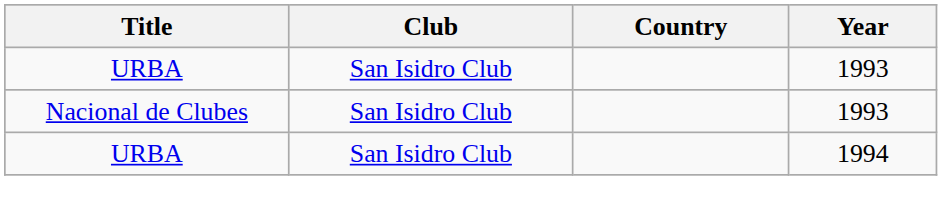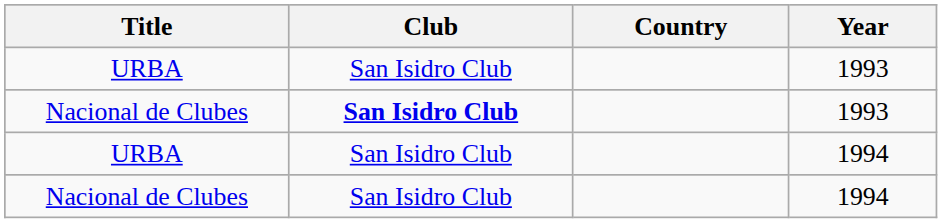Nacional de Clubes / 1993 | Club: normal -> bold
+ row: Nacional de Clubes | San Isidro Club | 1994
